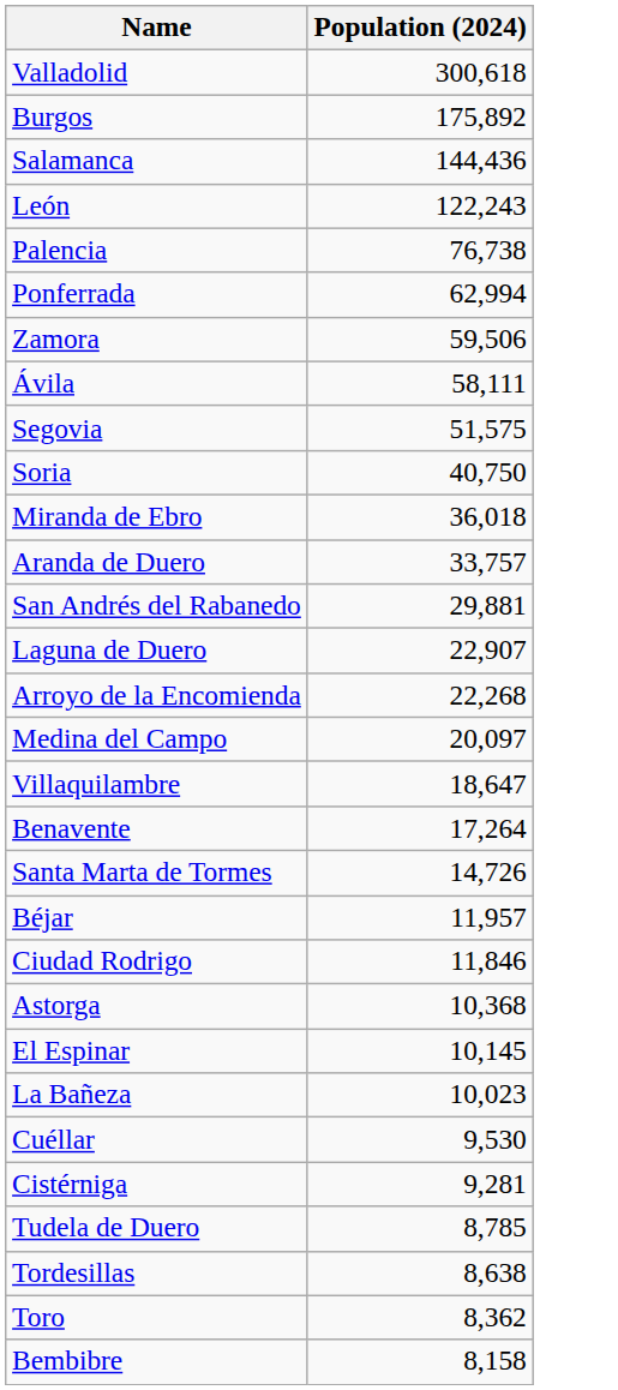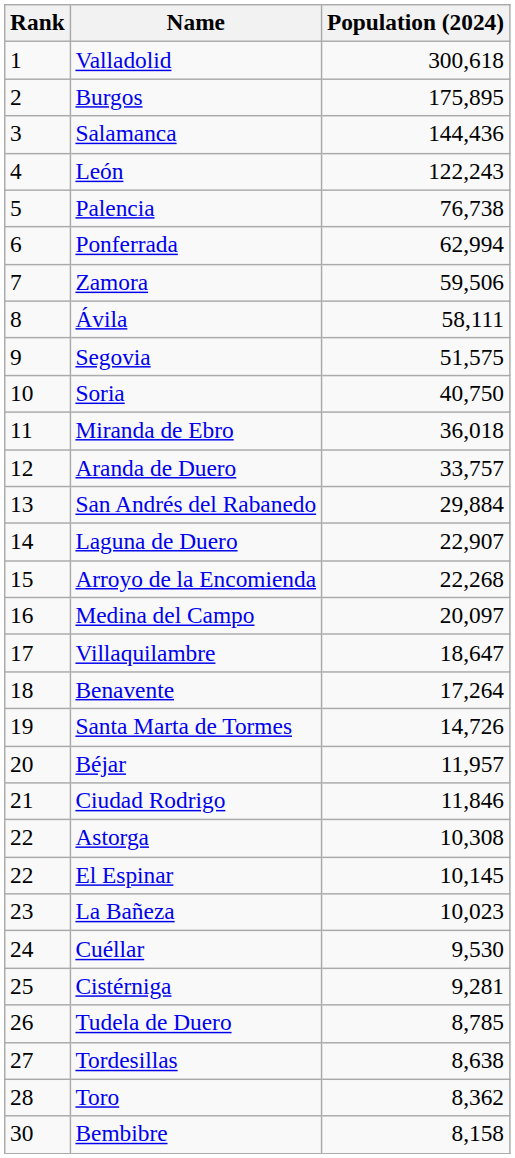+ column: Rank | 1 | 2 | 3 | 4 | 5 | 6 | 7 | 8 | 9 | 10 | 11 | 12 | 13 | 14 | 15 | 16 | 17 | 18 | 19 | 20 | 21 | 22 | 22 | 23 | 24 | 25 | 26 | 27 | 28 | 30
Burgos | Population (2024): 175,892 -> 175,895
San Andrés del Rabanedo | Population (2024): 29,881 -> 29,884
Astorga | Population (2024): 10,368 -> 10,308
